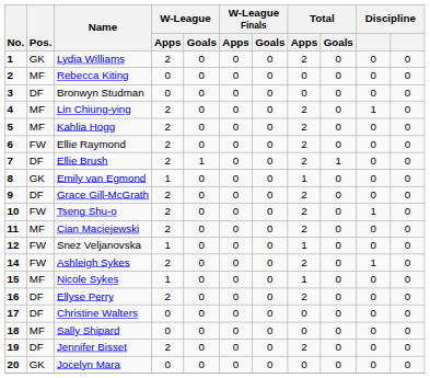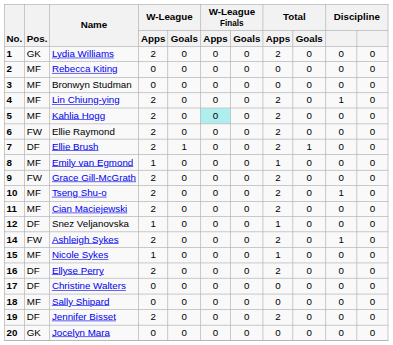Bronwyn Studman | Pos.: DF -> MF
Kahlia Hogg | W-League Finals / Apps: no background -> paleturquoise background
Emily van Egmond | Pos.: GK -> MF
Grace Gill-McGrath | Pos.: DF -> FW
Tseng Shu-o | Pos.: FW -> MF
Snez Veljanovska | Pos.: FW -> DF
